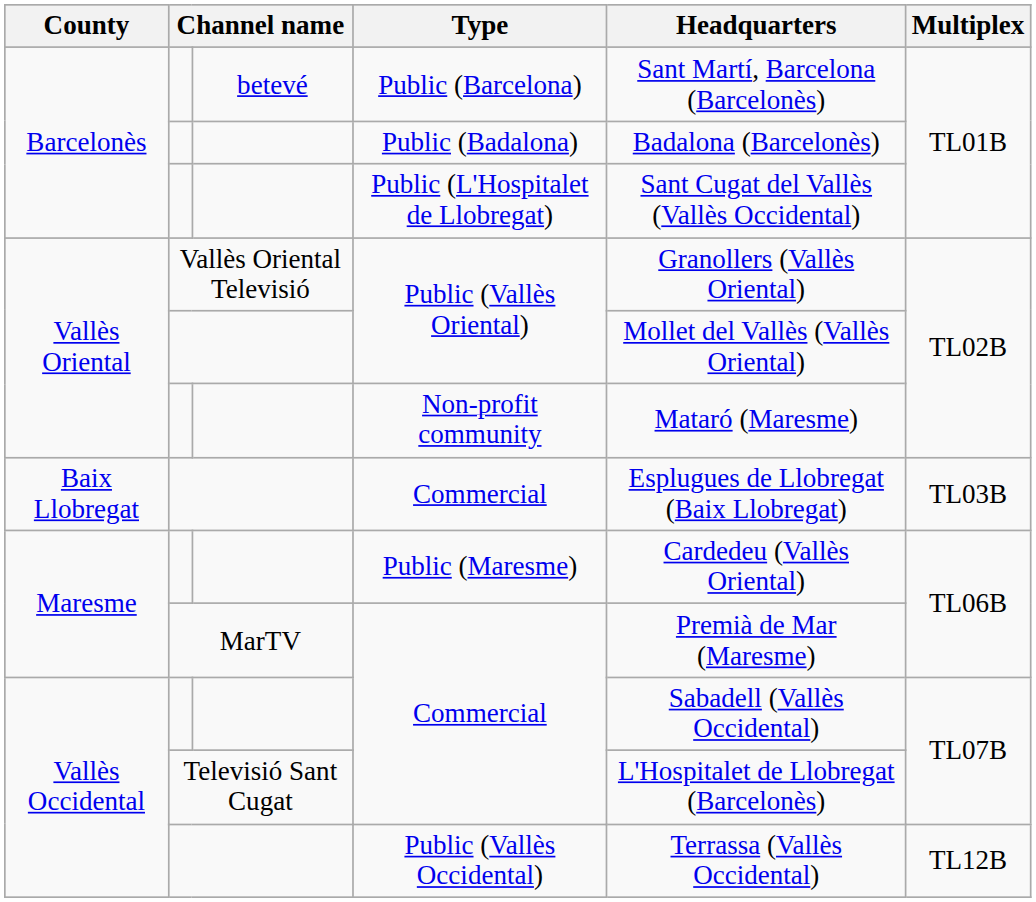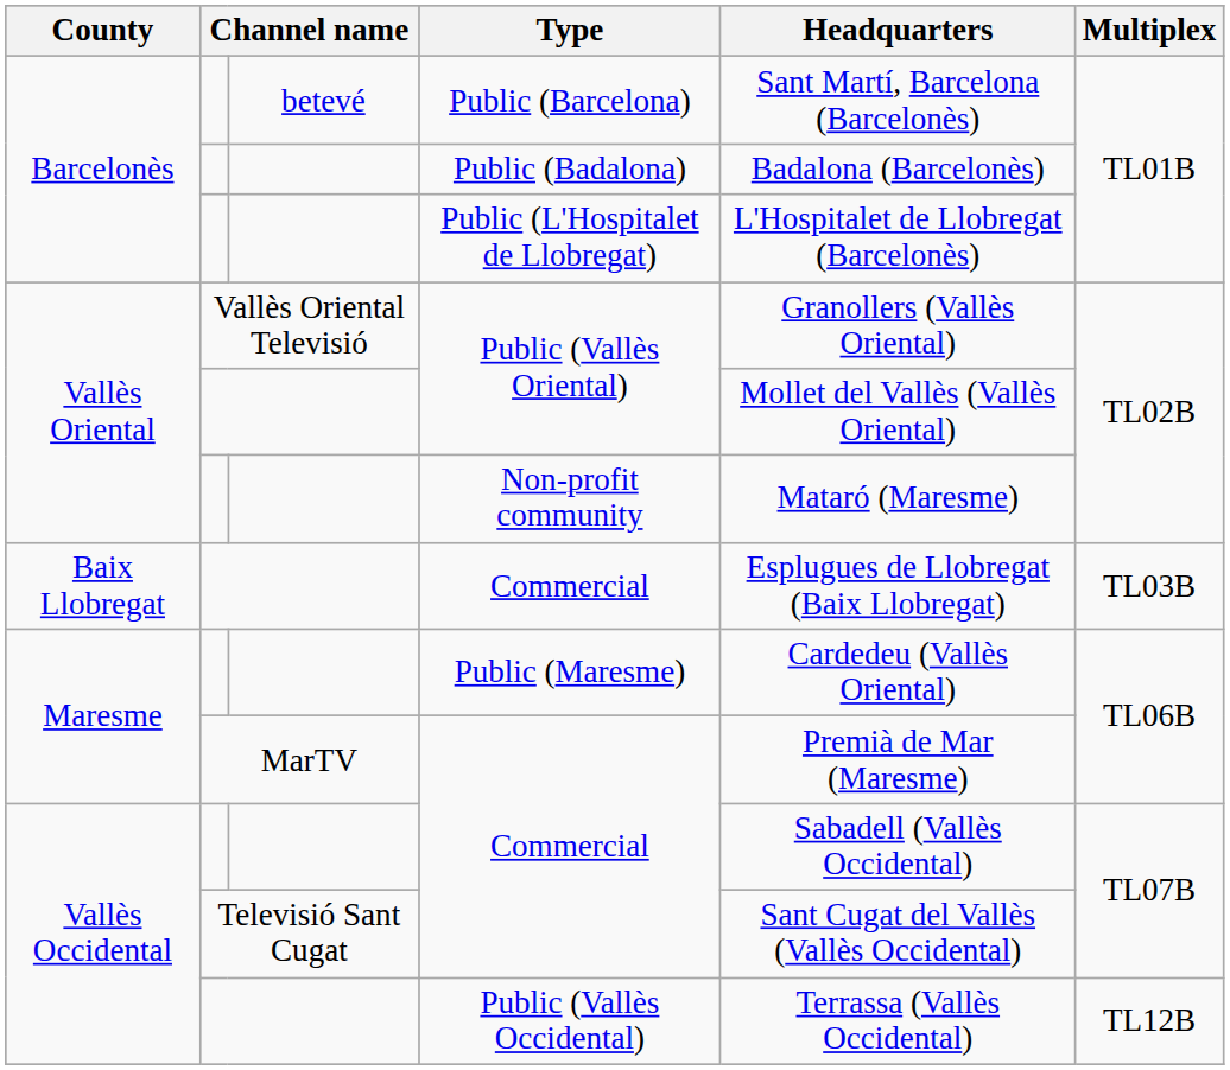Public (L'Hospitalet de Llobregat) | Headquarters: Sant Cugat del Vallès (Vallès Occidental) -> L'Hospitalet de Llobregat (Barcelonès)
Televisió Sant Cugat / Commercial | Headquarters: L'Hospitalet de Llobregat (Barcelonès) -> Sant Cugat del Vallès (Vallès Occidental)
